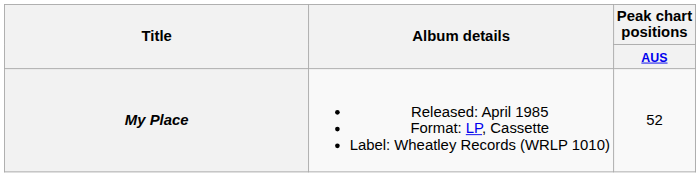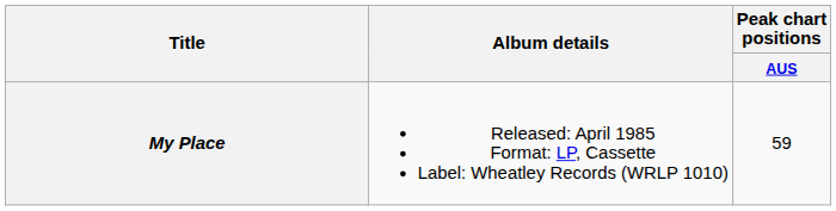My Place | Peak chart positions / AUS: 52 -> 59
